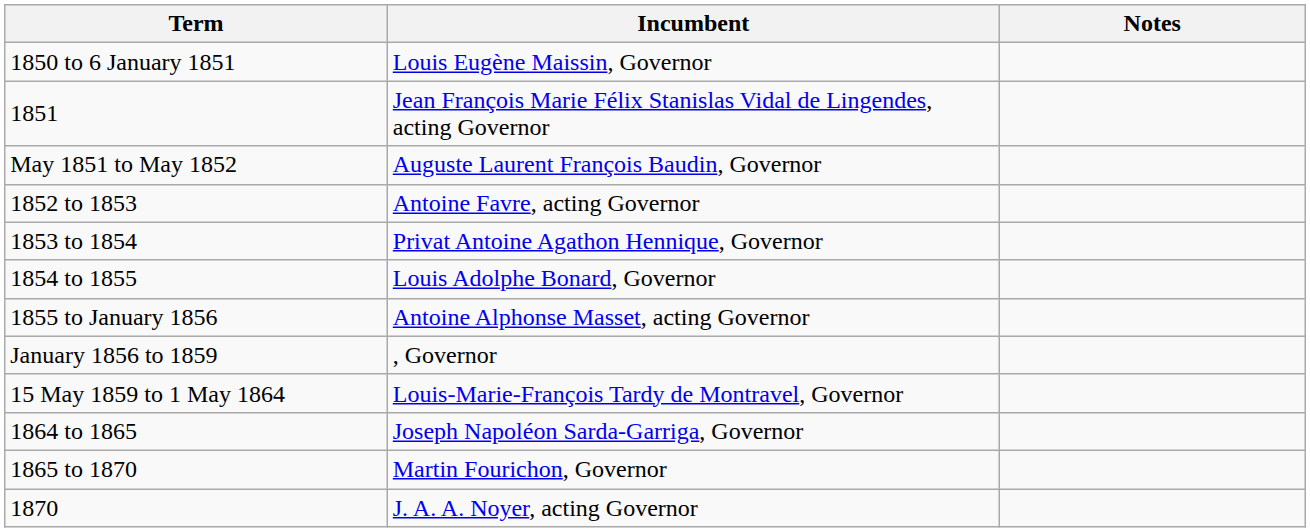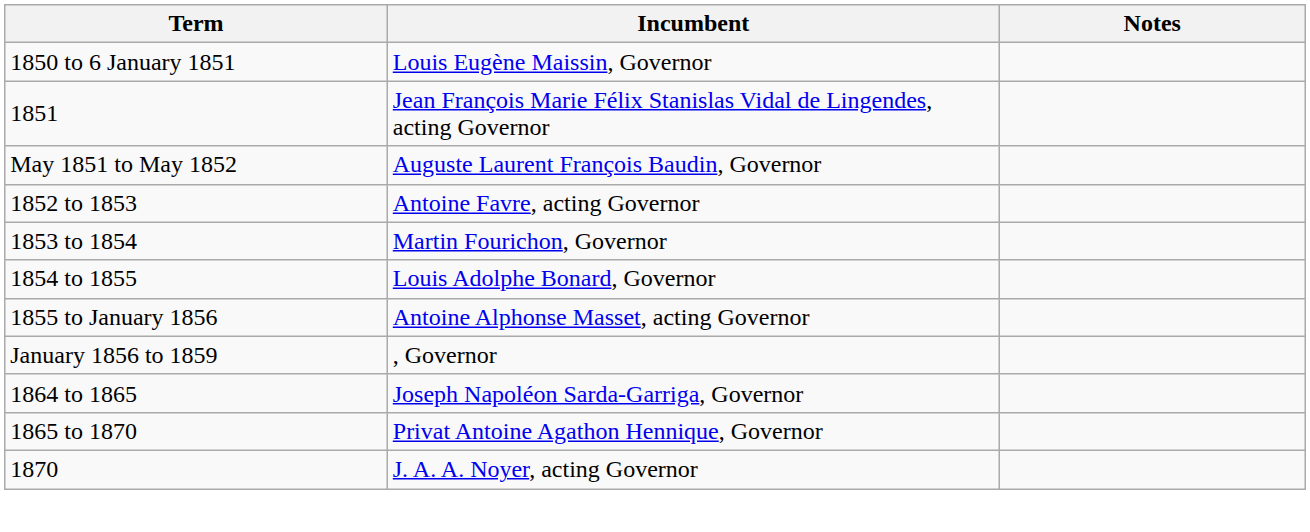1853 to 1854 | Incumbent: Privat Antoine Agathon Hennique, Governor -> Martin Fourichon, Governor
- row: 15 May 1859 to 1 May 1864 | Louis-Marie-François Tardy de Montravel, Governor
1865 to 1870 | Incumbent: Martin Fourichon, Governor -> Privat Antoine Agathon Hennique, Governor
